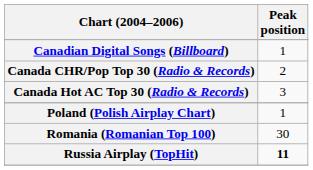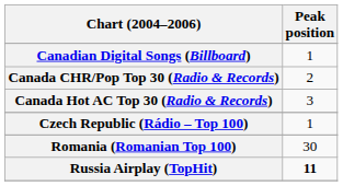+ row: Czech Republic (Rádio – Top 100) | 1
- row: Poland (Polish Airplay Chart) | 1
